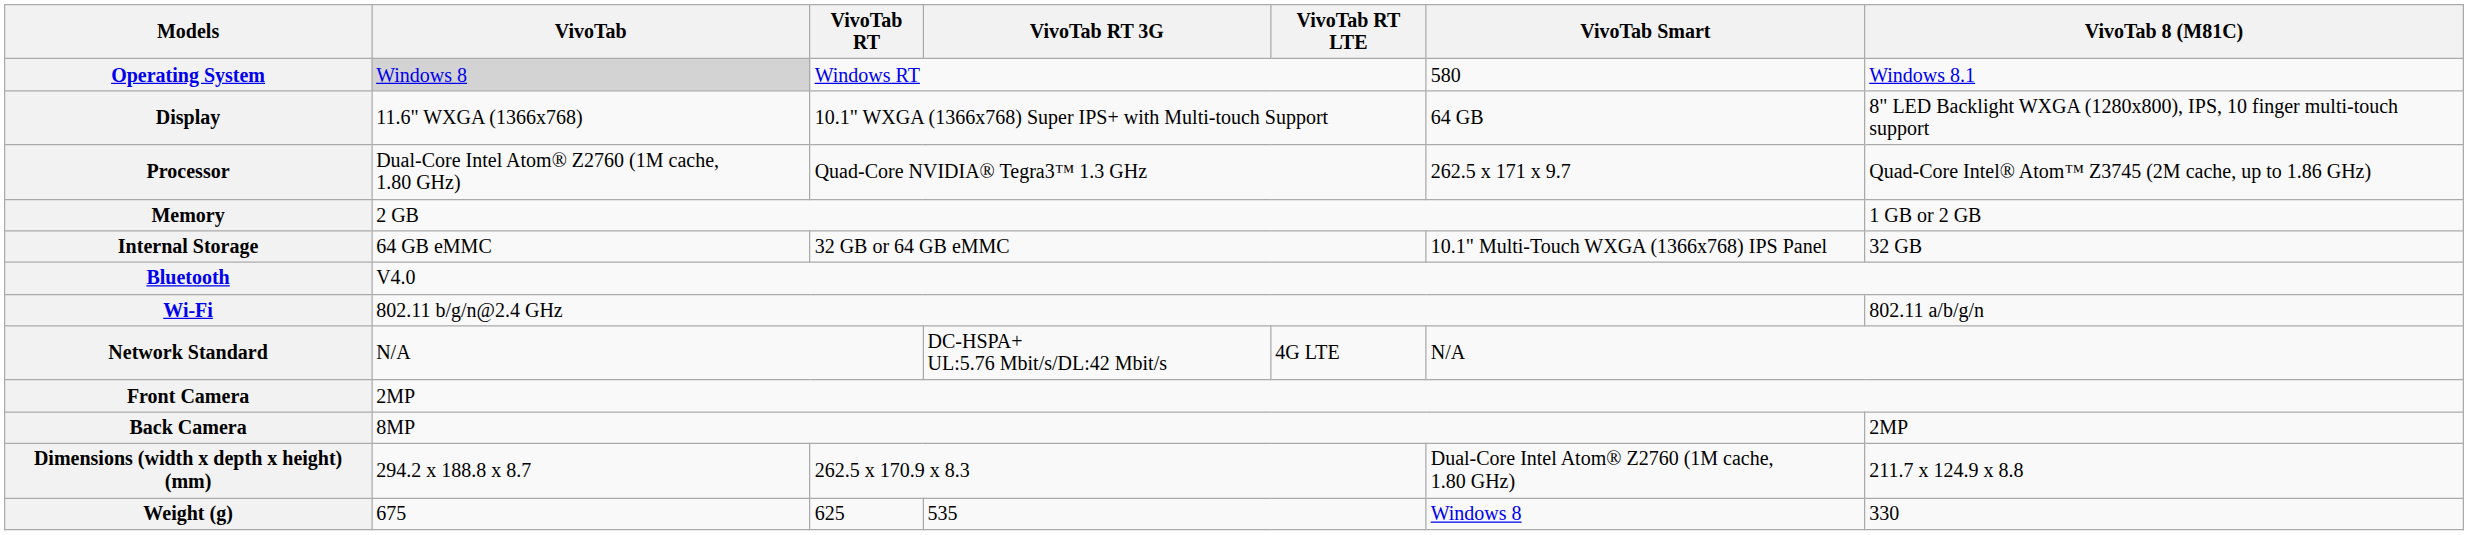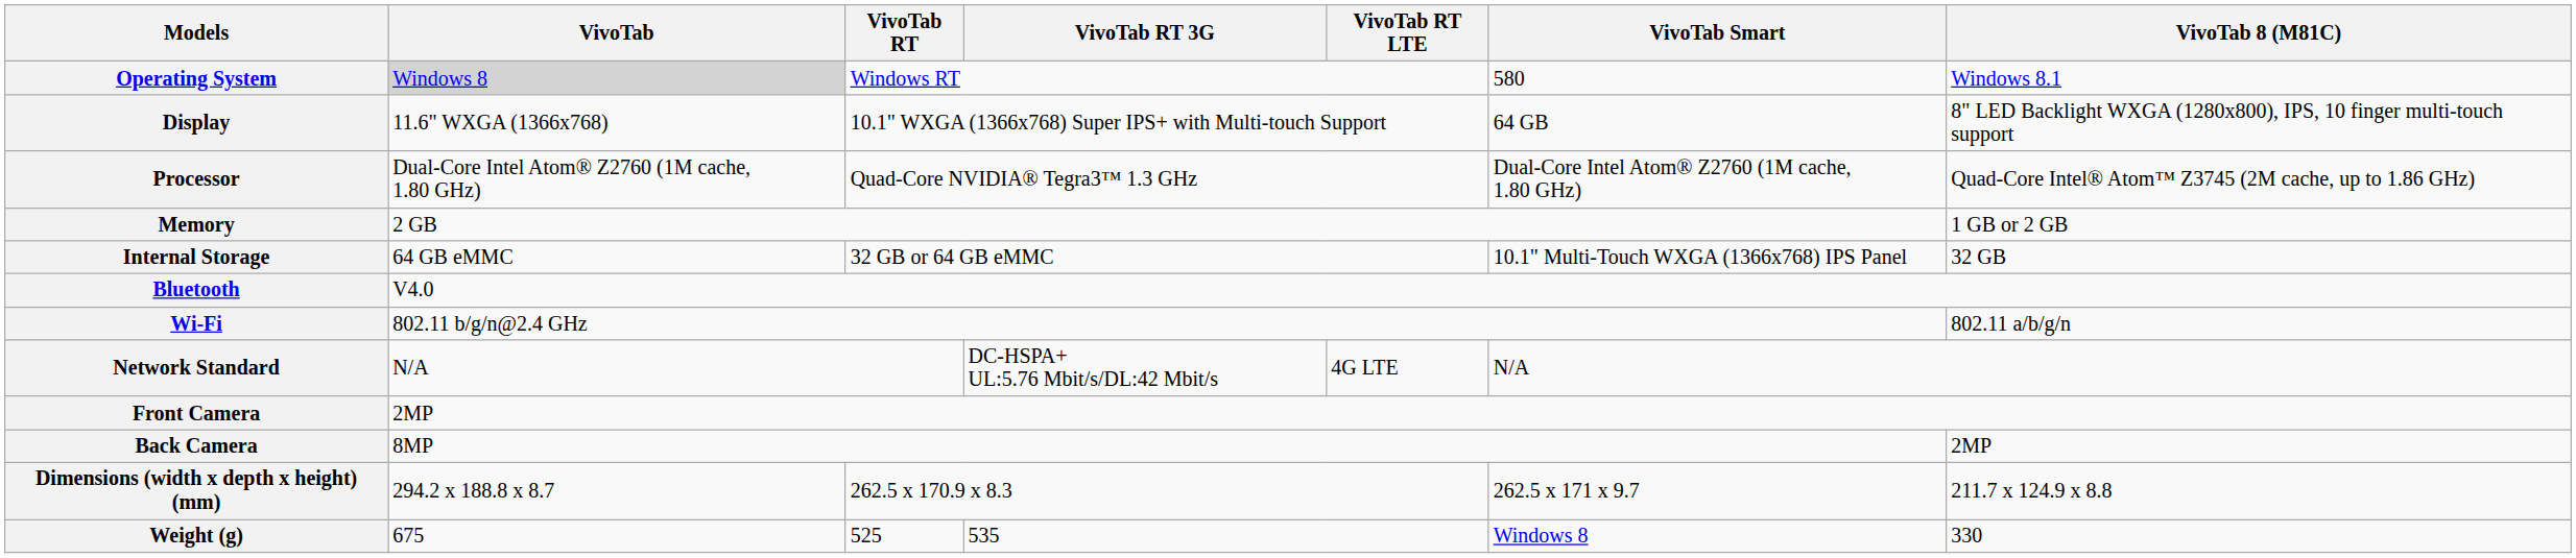Processor | VivoTab Smart: 262.5 x 171 x 9.7 -> Dual-Core Intel Atom® Z2760 (1M cache, 1.80 GHz)
Dimensions (width x depth x height) (mm) | VivoTab Smart: Dual-Core Intel Atom® Z2760 (1M cache, 1.80 GHz) -> 262.5 x 171 x 9.7
Weight (g) | VivoTab RT: 625 -> 525
